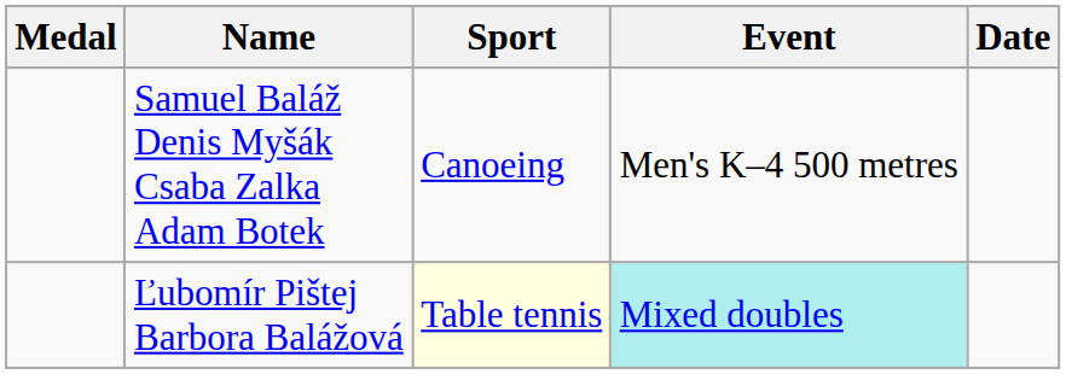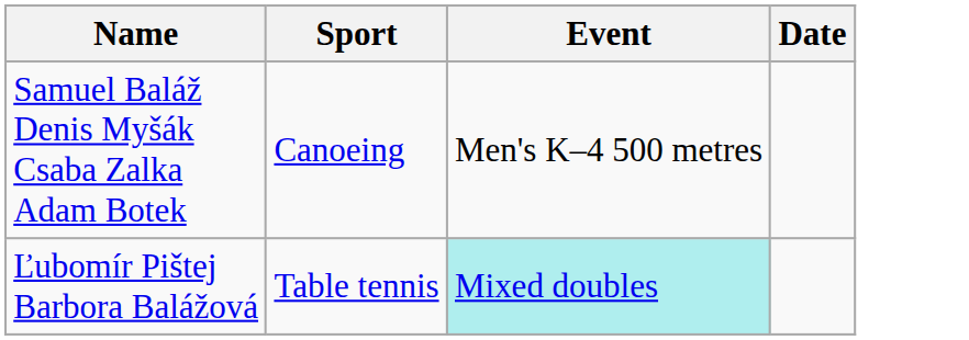- column: Medal
Ľubomír Pištej Barbora Balážová | Sport: lightyellow background -> no background
